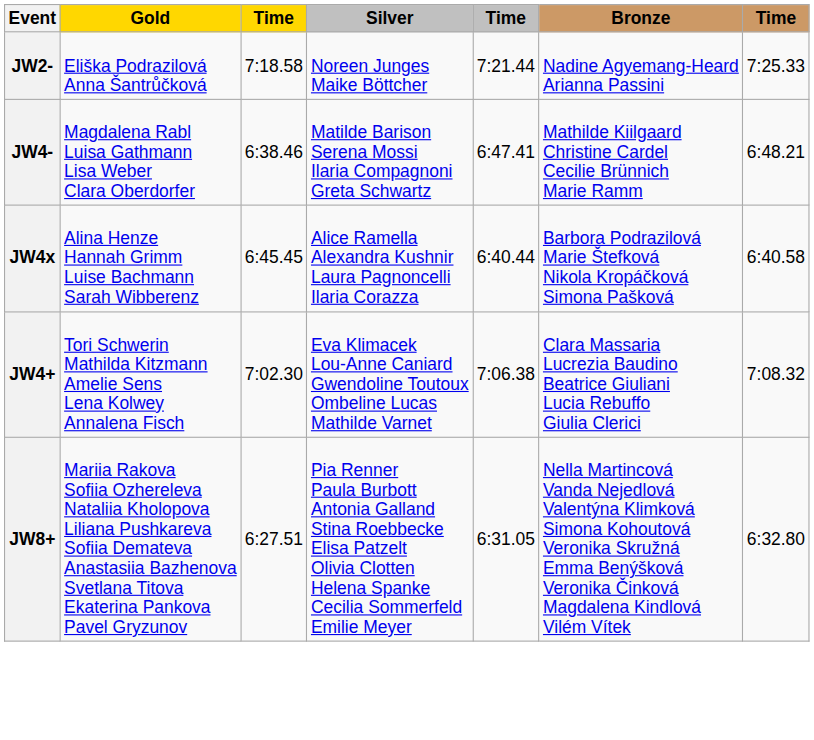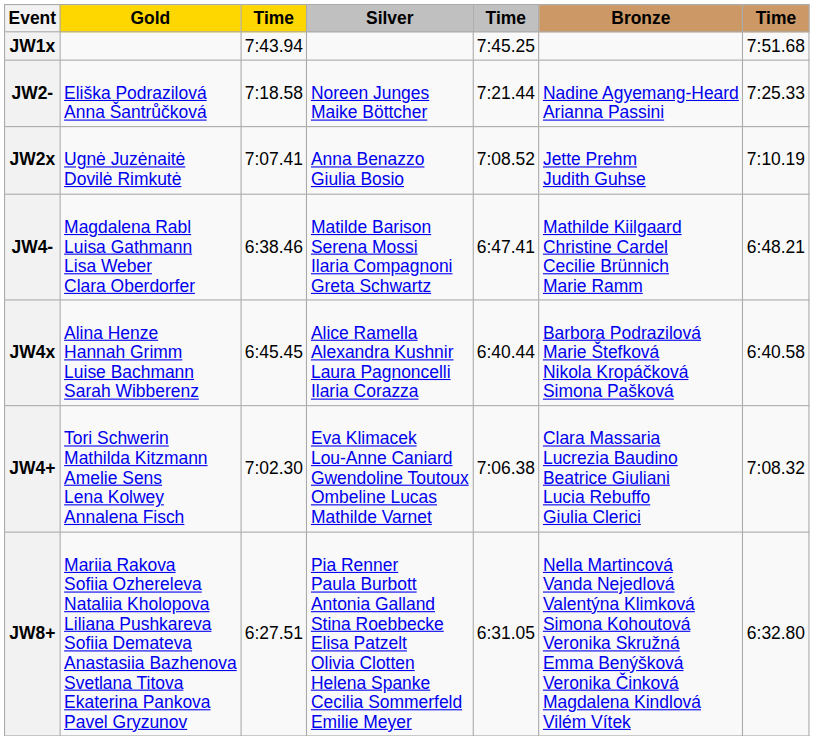+ row: JW1x | 7:43.94 | 7:45.25 | 7:51.68
+ row: JW2x | Ugnė Juzėnaitė Dovilė Rimkutė | 7:07.41 | Anna Benazzo Giulia Bosio | 7:08.52 | Jette Prehm Judith Guhse | 7:10.19
